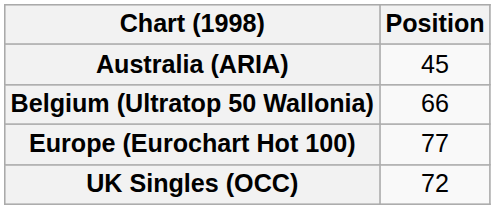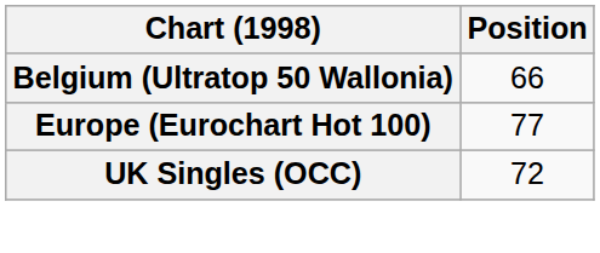- row: Australia (ARIA) | 45
